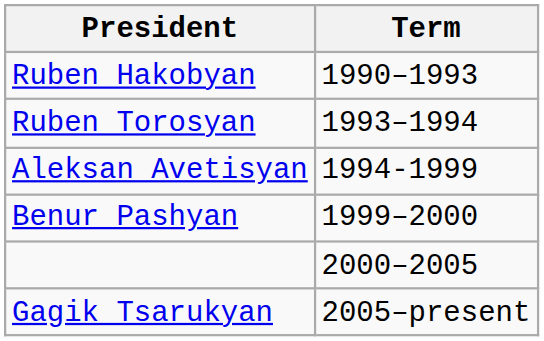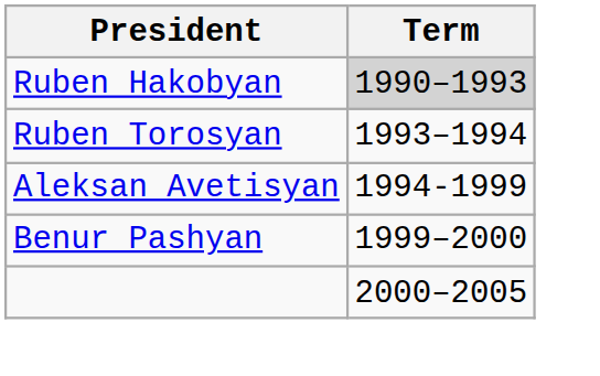Ruben Hakobyan | Term: no background -> lightgrey background
- row: Gagik Tsarukyan | 2005–present
